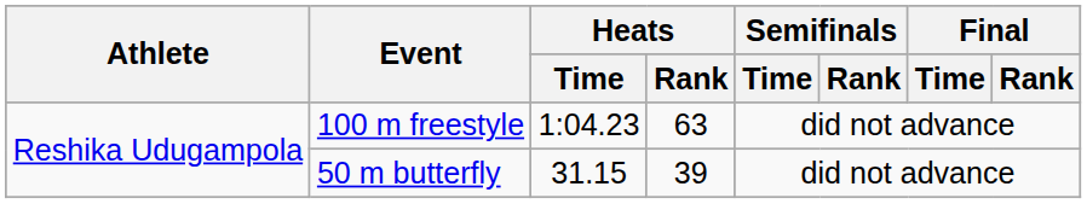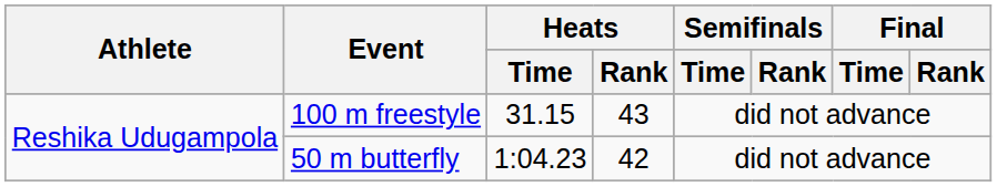100 m freestyle | Heats / Time: 1:04.23 -> 31.15
100 m freestyle | Heats / Rank: 63 -> 43
50 m butterfly | Heats / Time: 31.15 -> 1:04.23
50 m butterfly | Heats / Rank: 39 -> 42
